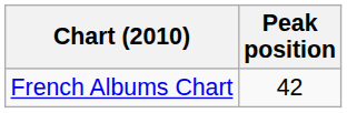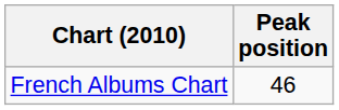French Albums Chart | Peak position: 42 -> 46
